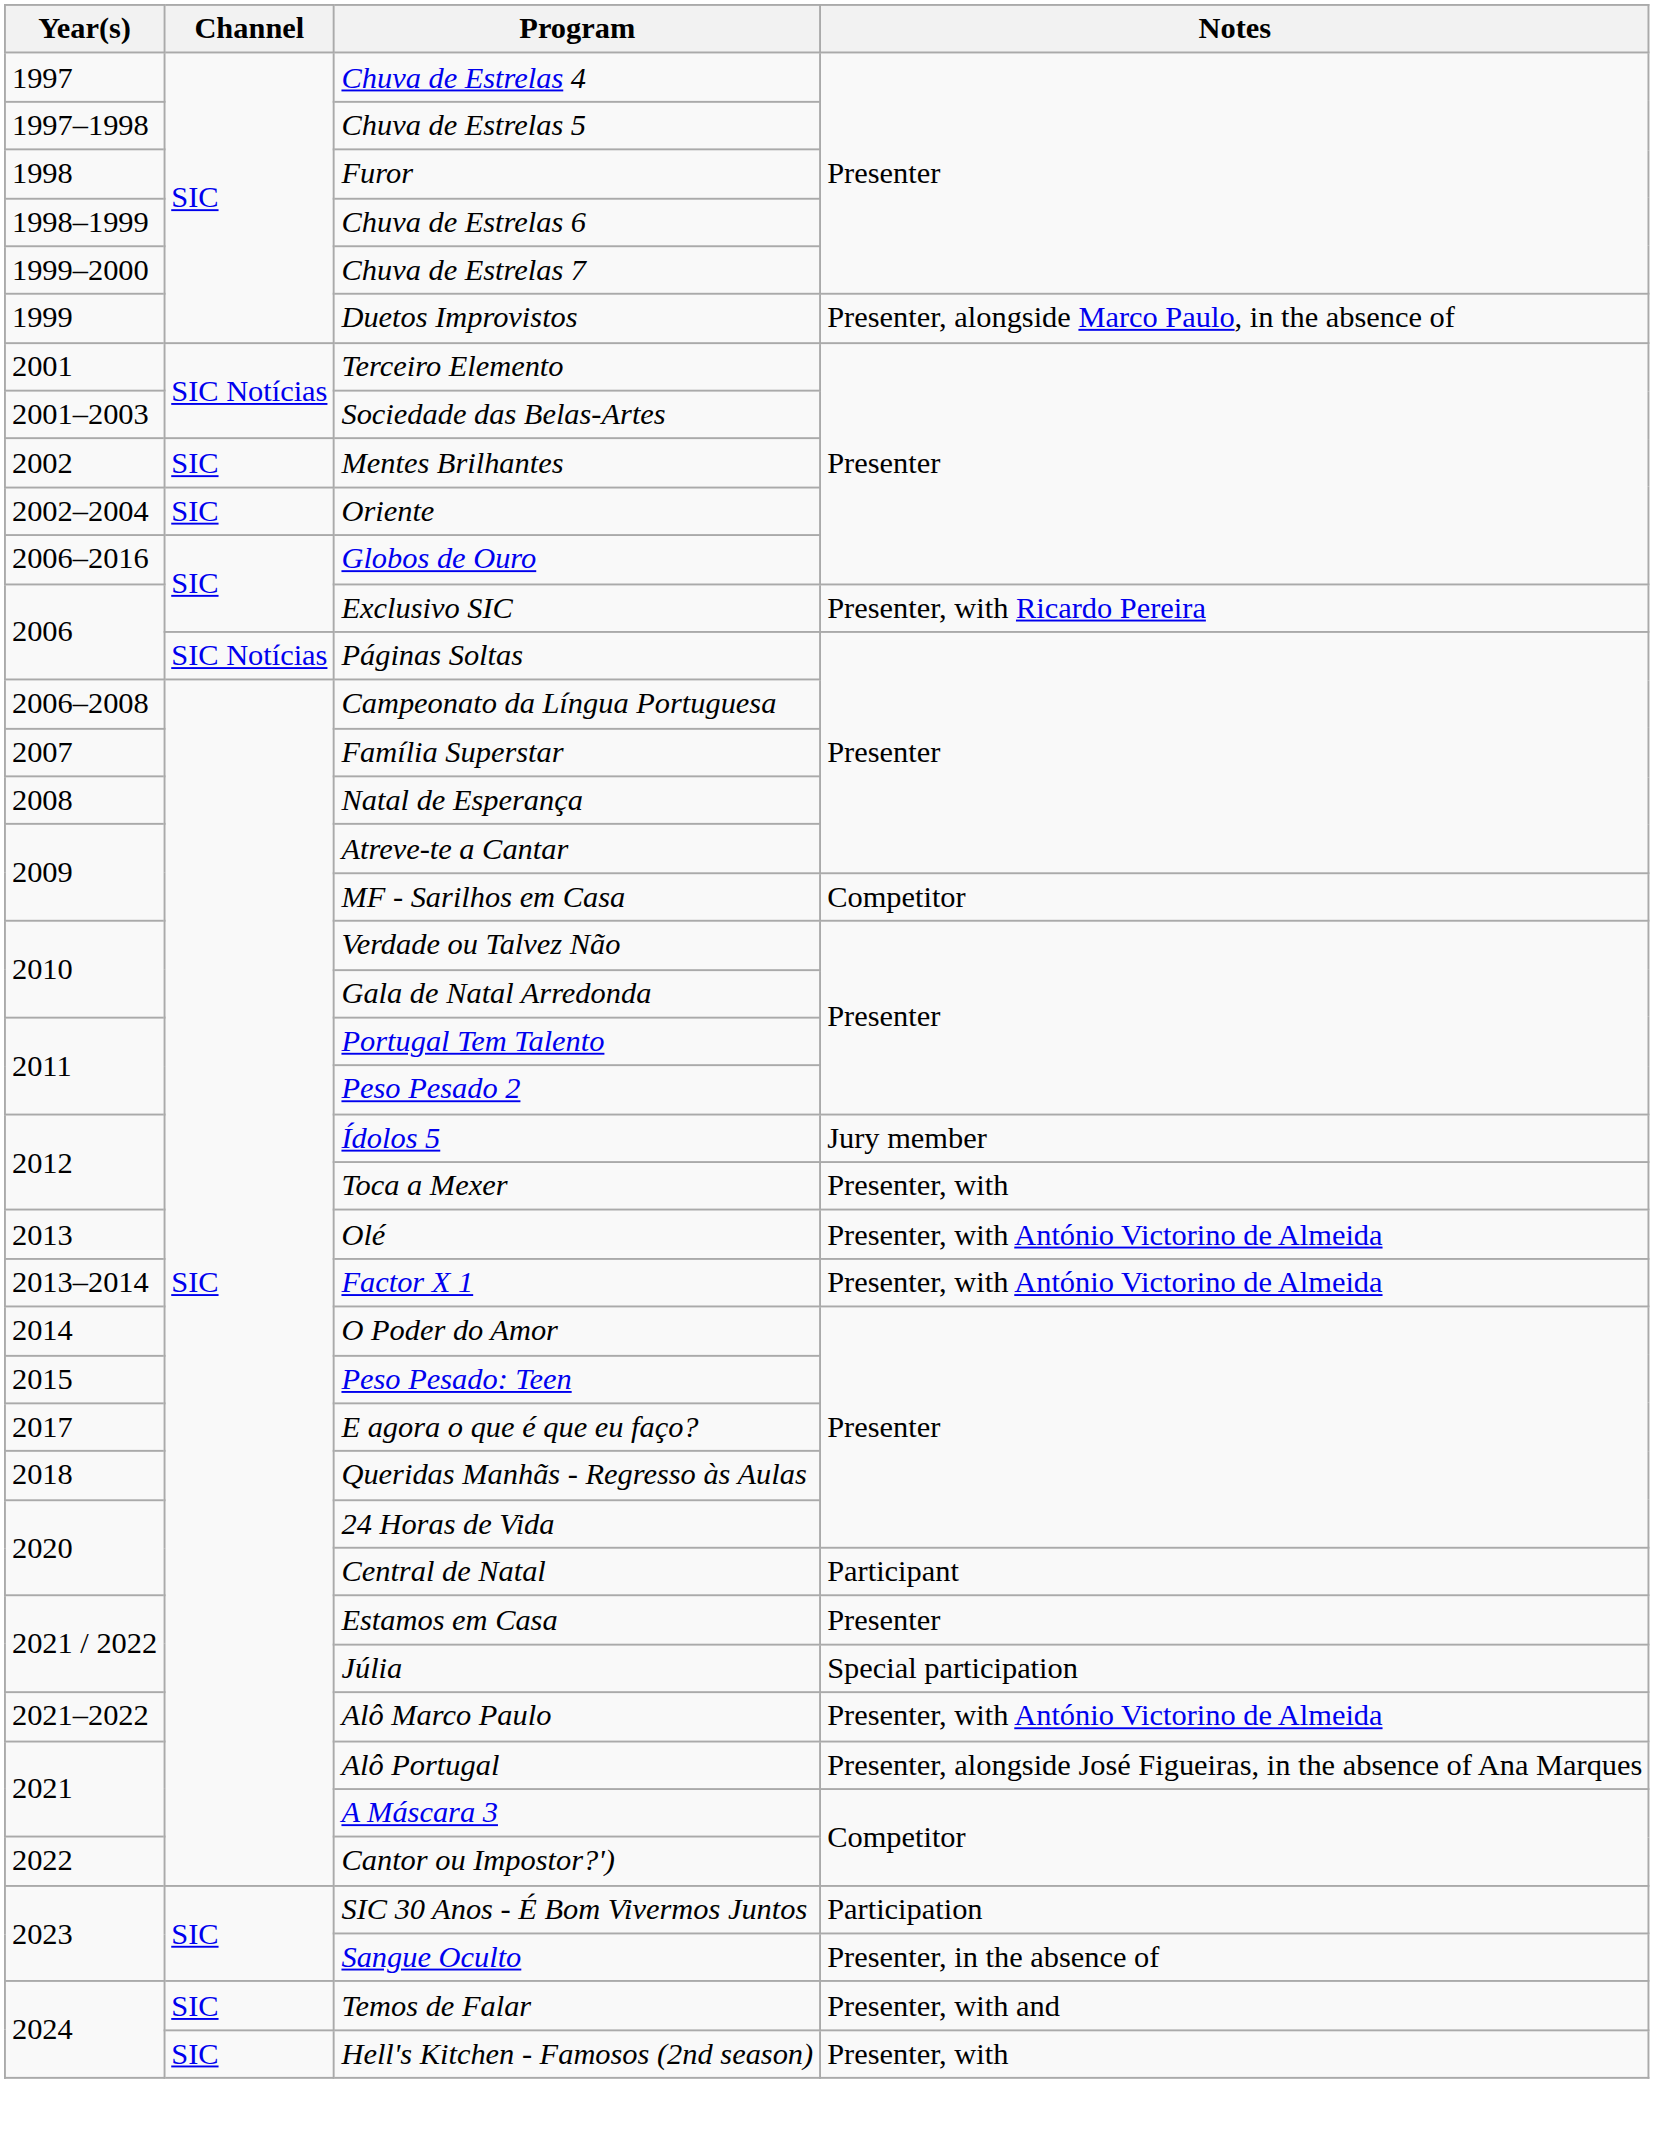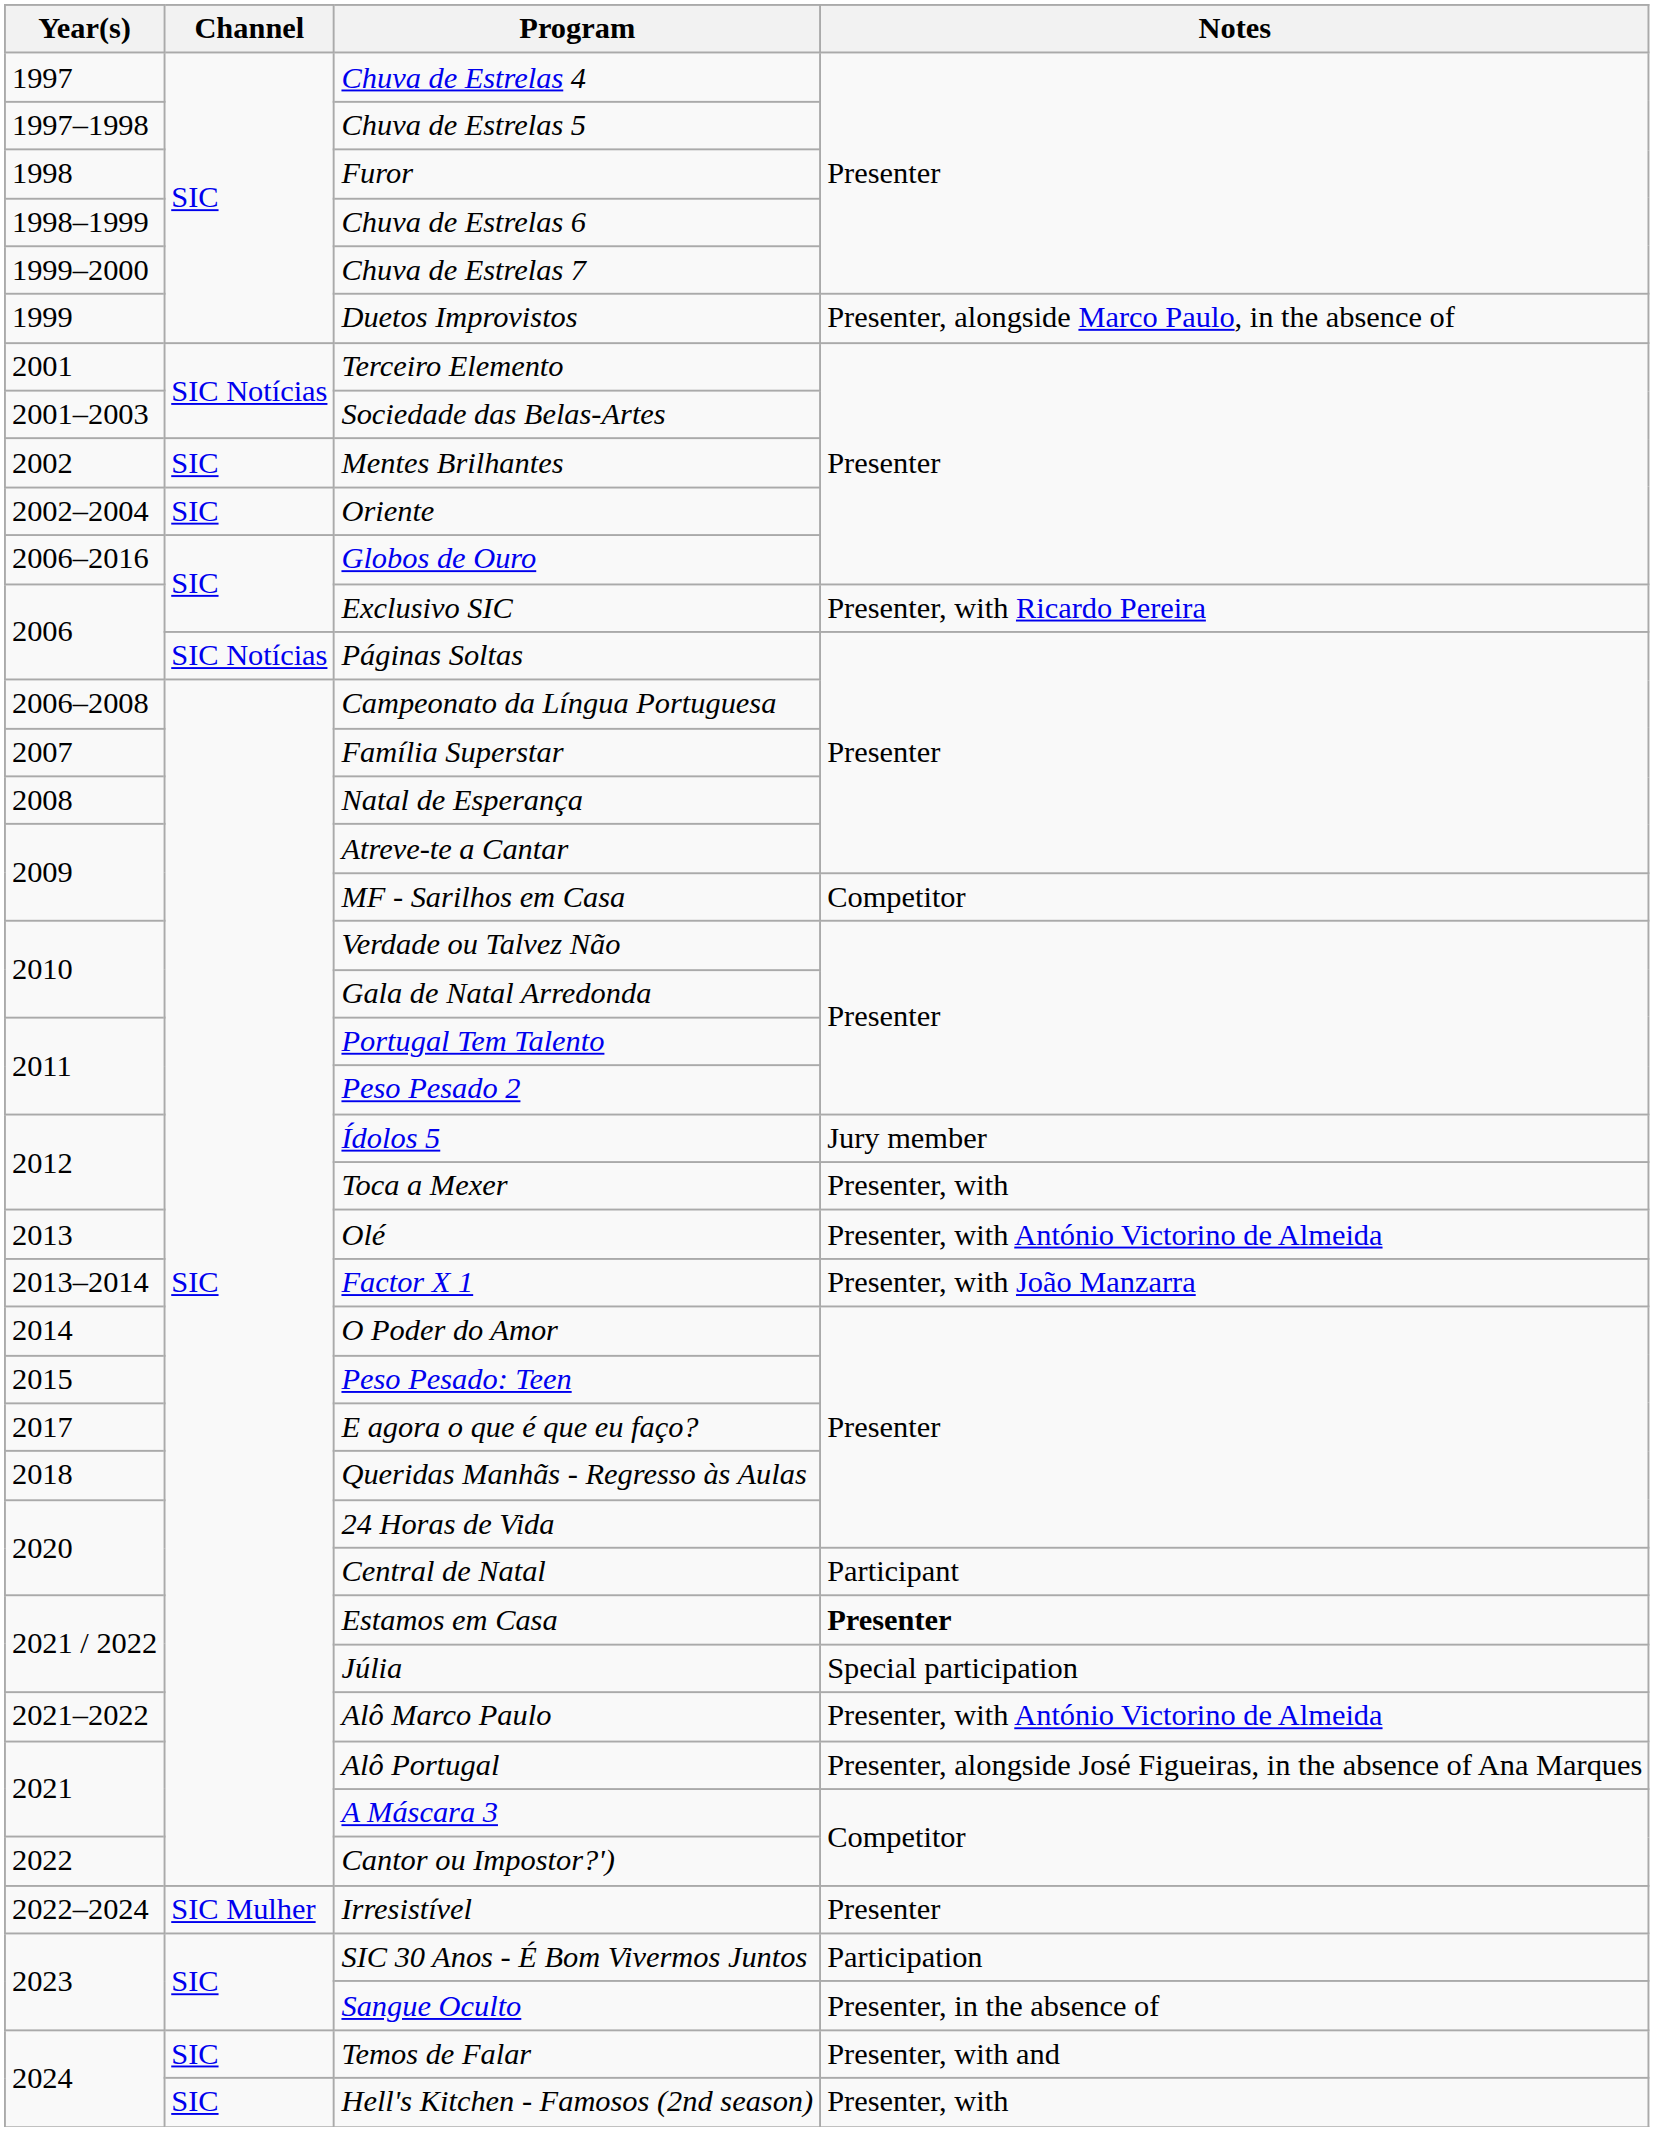Factor X 1 | Notes: Presenter, with António Victorino de Almeida -> Presenter, with João Manzarra
Estamos em Casa | Notes: normal -> bold
+ row: 2022–2024 | SIC Mulher | Irresistível | Presenter
